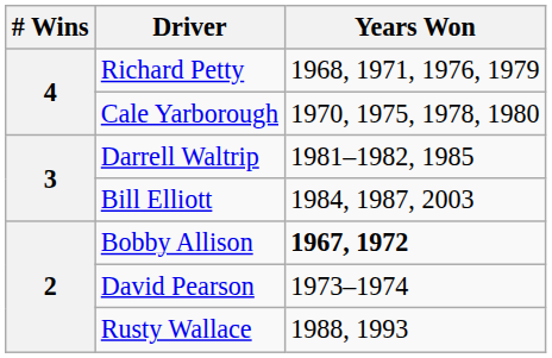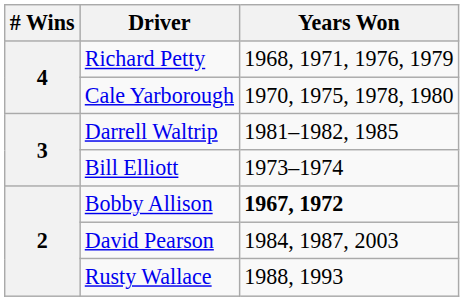Bill Elliott | Years Won: 1984, 1987, 2003 -> 1973–1974
David Pearson | Years Won: 1973–1974 -> 1984, 1987, 2003
